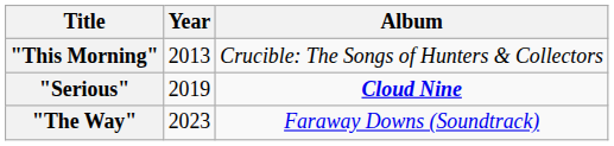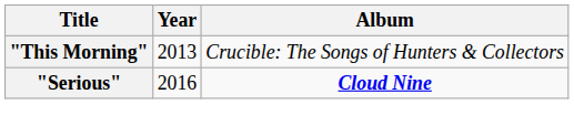"Serious" | Year: 2019 -> 2016
- row: "The Way" | 2023 | Faraway Downs (Soundtrack)
